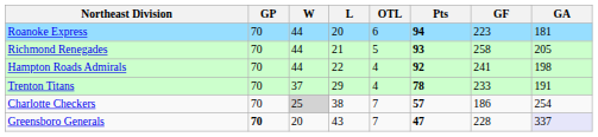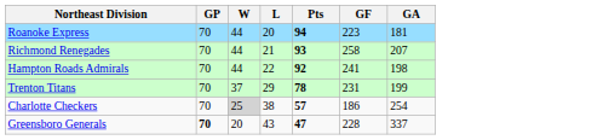- column: OTL | 6 | 5 | 4 | 4 | 7 | 7
Richmond Renegades | GA: 205 -> 207
Trenton Titans | GF: 233 -> 231
Trenton Titans | GA: 191 -> 199
Greensboro Generals | GA: lavender background -> no background
